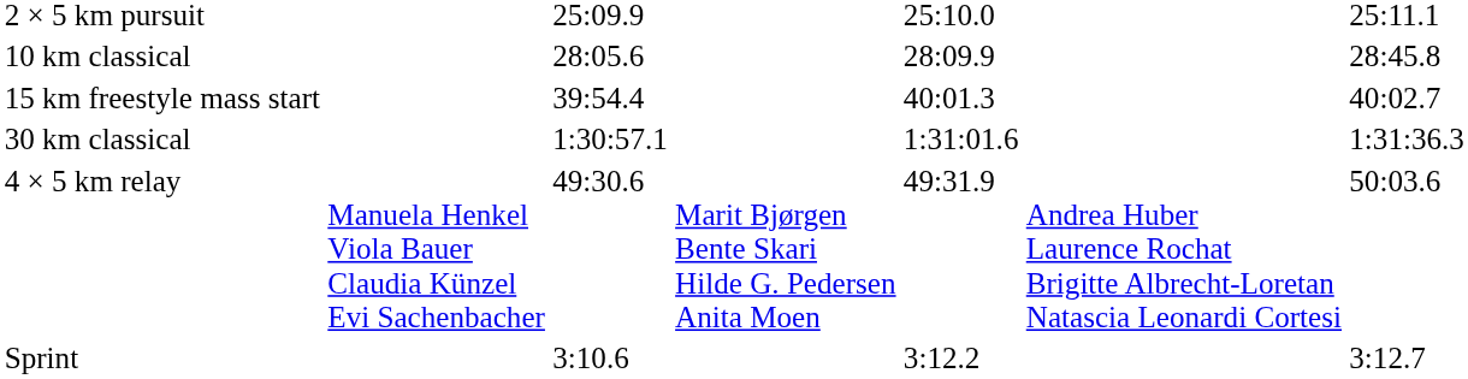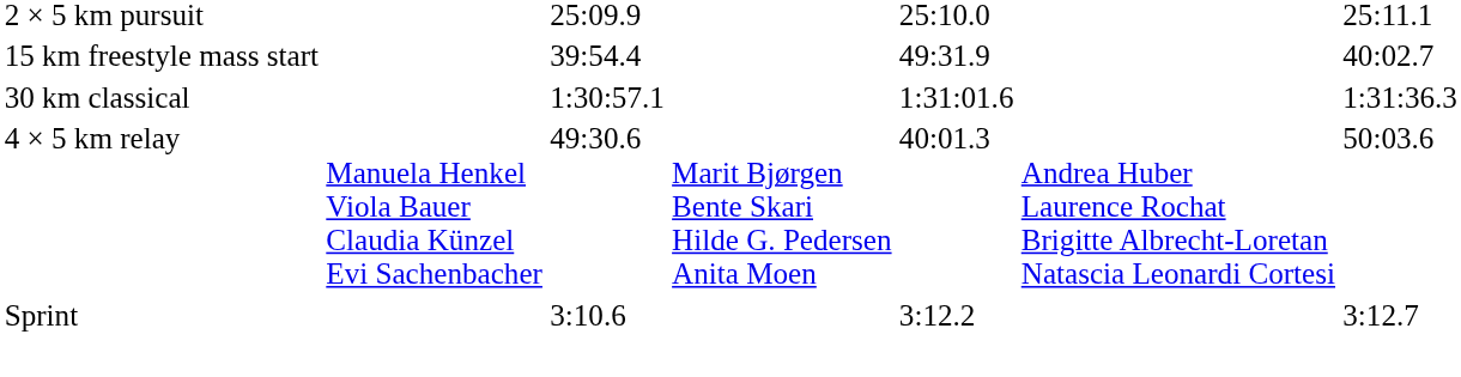- row: 10 km classical | 28:05.6 | 28:09.9 | 28:45.8
15 km freestyle mass start | column 5: 40:01.3 -> 49:31.9
4 × 5 km relay | column 5: 49:31.9 -> 40:01.3
